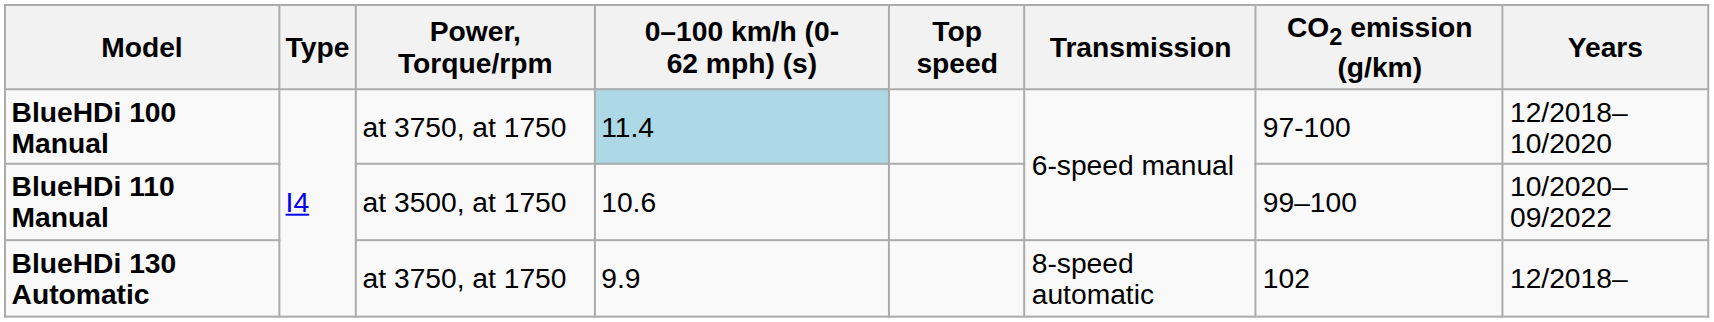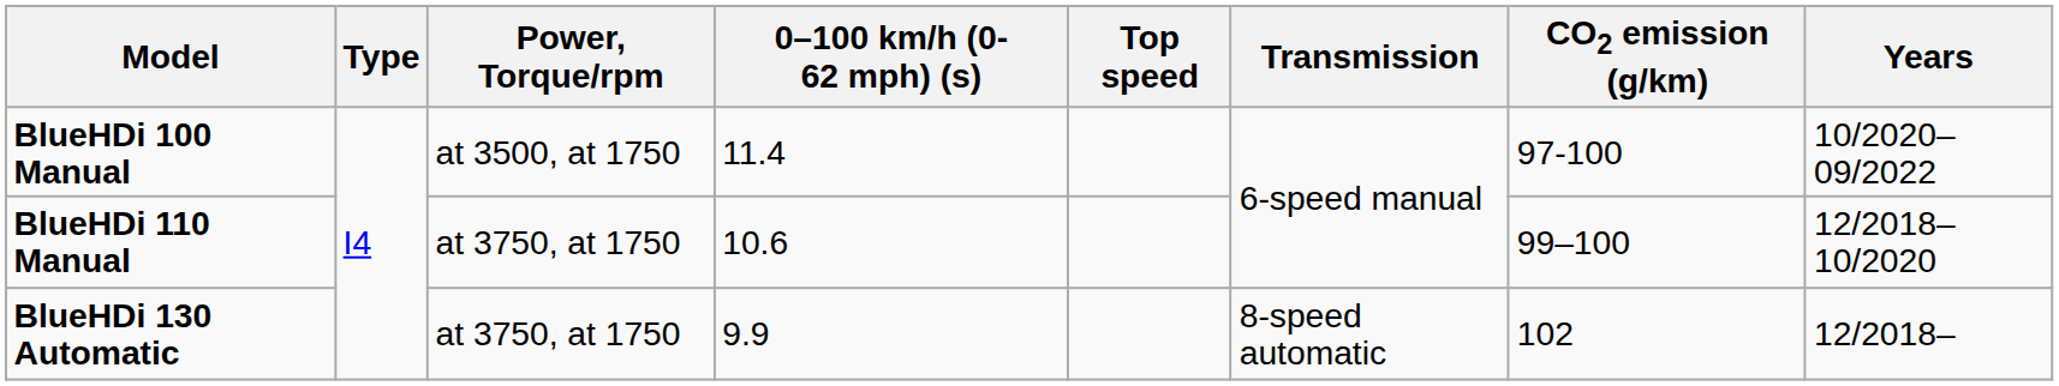BlueHDi 100 Manual | Power, Torque/rpm: at 3750, at 1750 -> at 3500, at 1750
BlueHDi 100 Manual | 0–100 km/h (0-62 mph) (s): lightblue background -> no background
BlueHDi 100 Manual | Years: 12/2018–10/2020 -> 10/2020–09/2022
BlueHDi 110 Manual | Power, Torque/rpm: at 3500, at 1750 -> at 3750, at 1750
BlueHDi 110 Manual | Years: 10/2020–09/2022 -> 12/2018–10/2020
